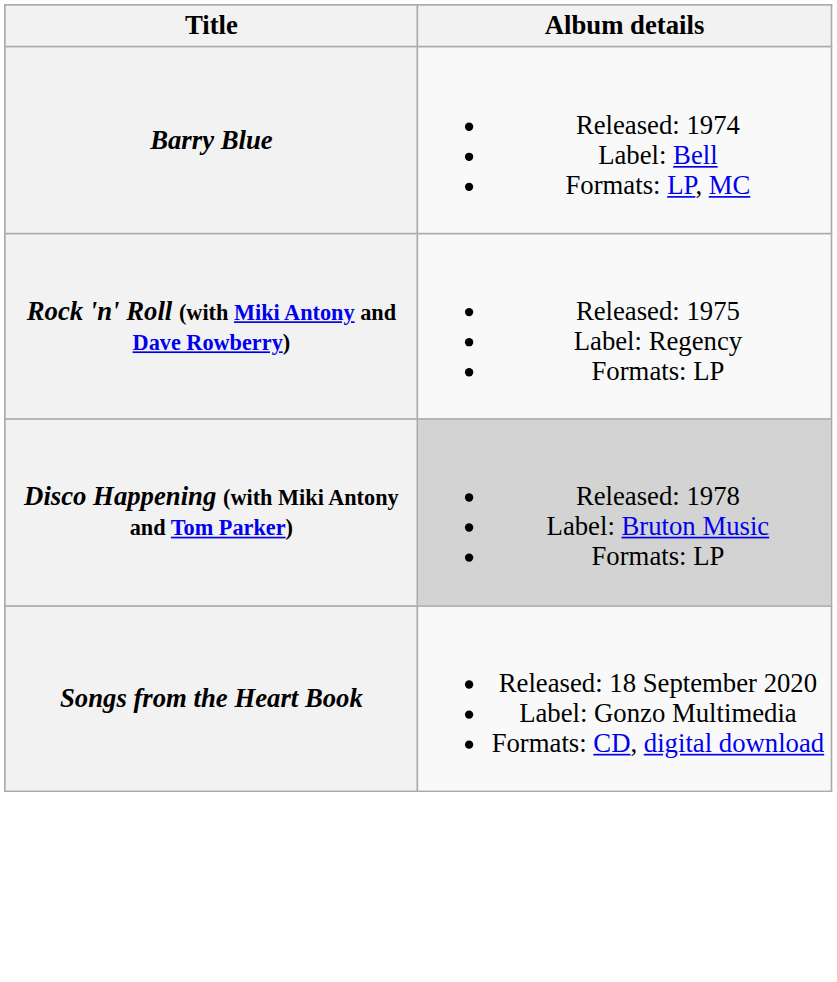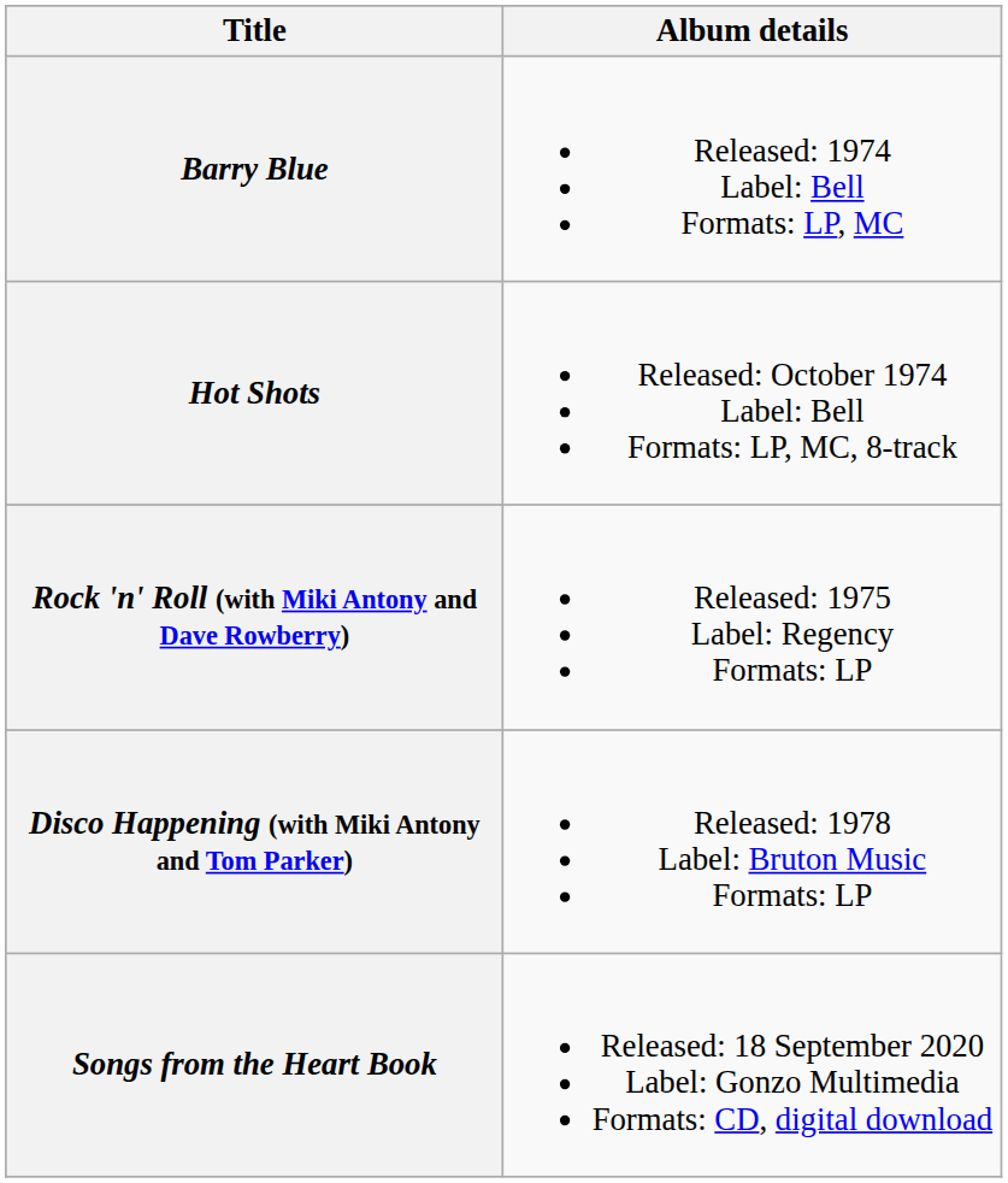+ row: Hot Shots | Released: October 1974 Label: Bell Formats: LP, MC, 8-track
Disco Happening (with Miki Antony and Tom Parker) | Album details: lightgrey background -> no background
